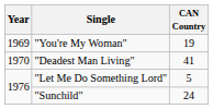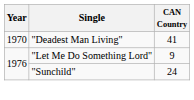- row: 1969 | "You're My Woman" | 19
"Let Me Do Something Lord" | CAN Country: 5 -> 9
